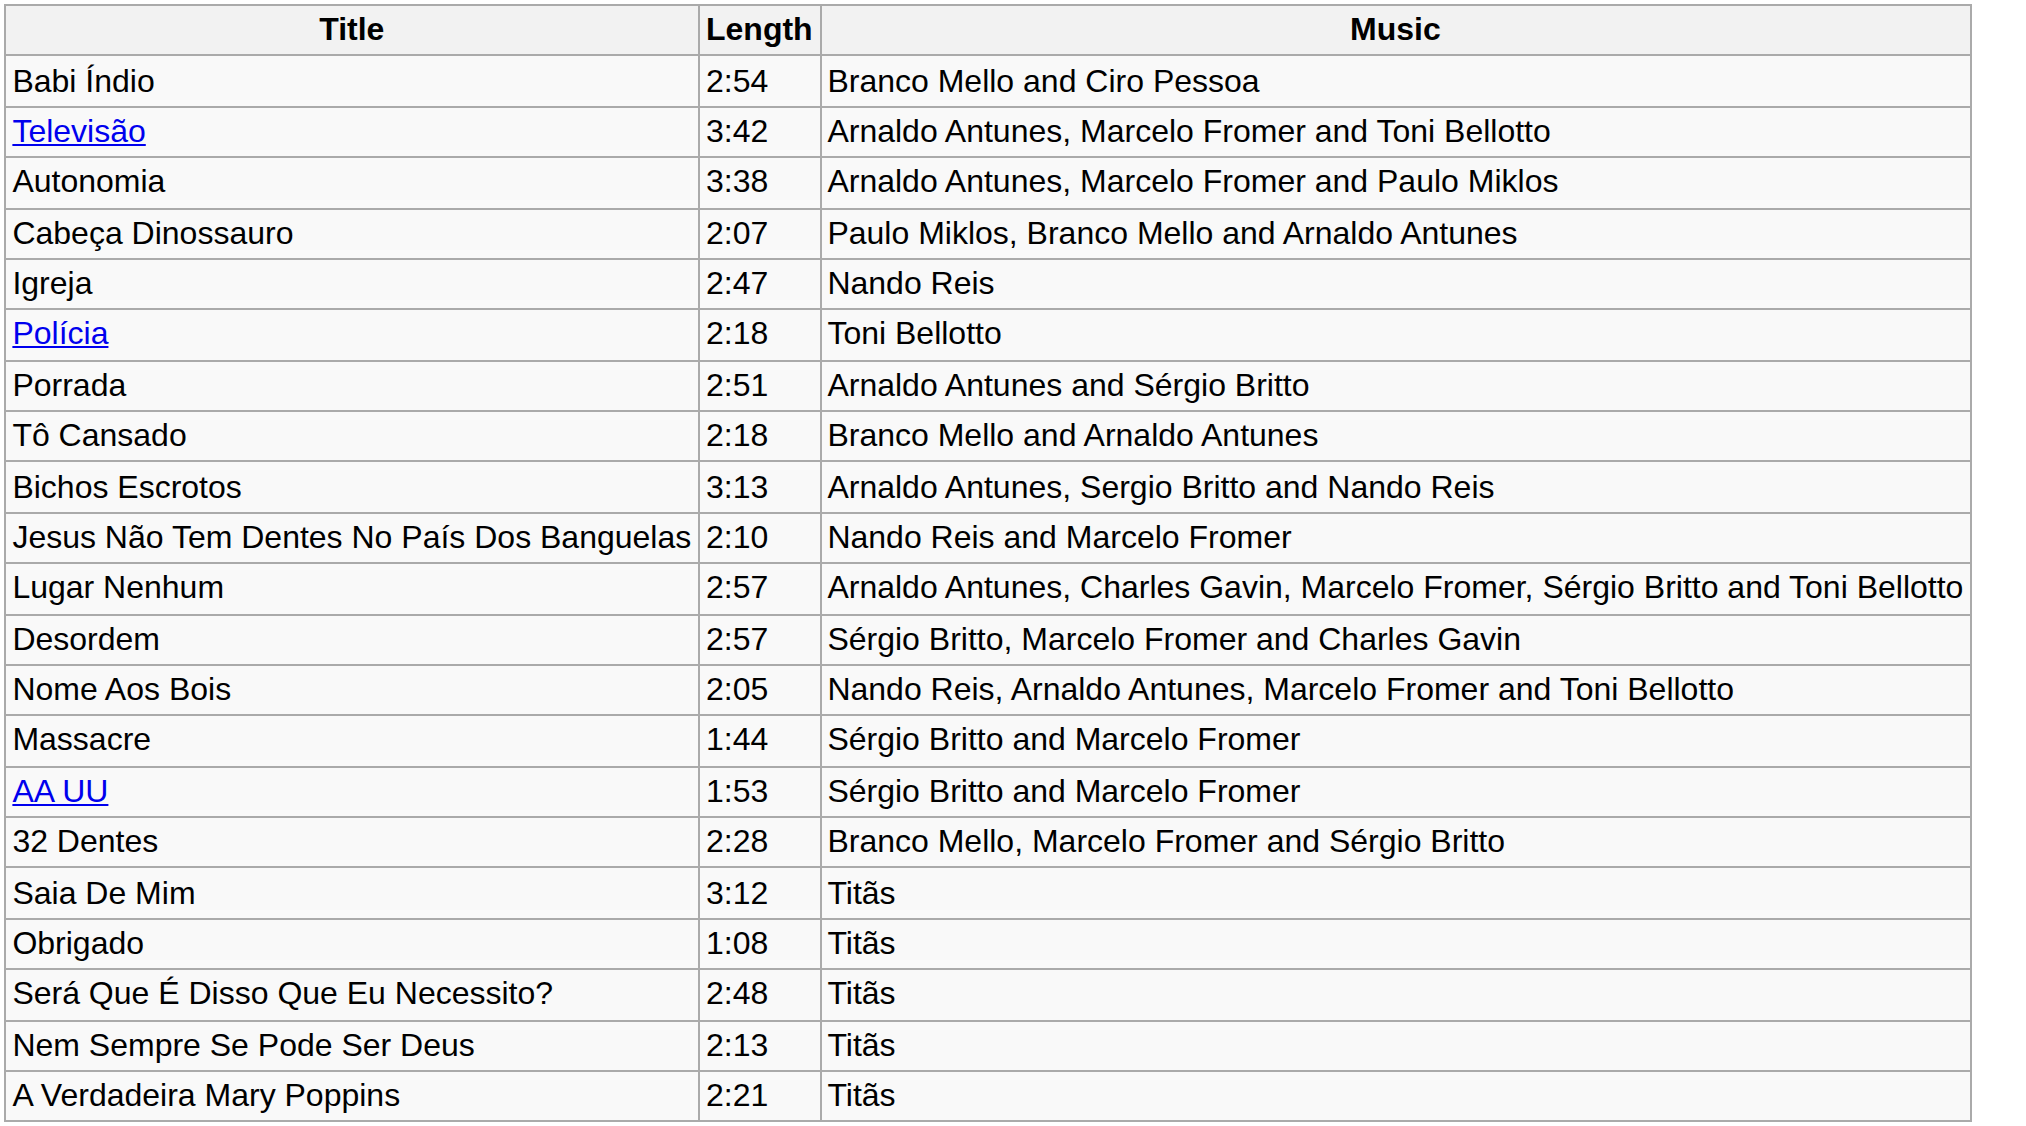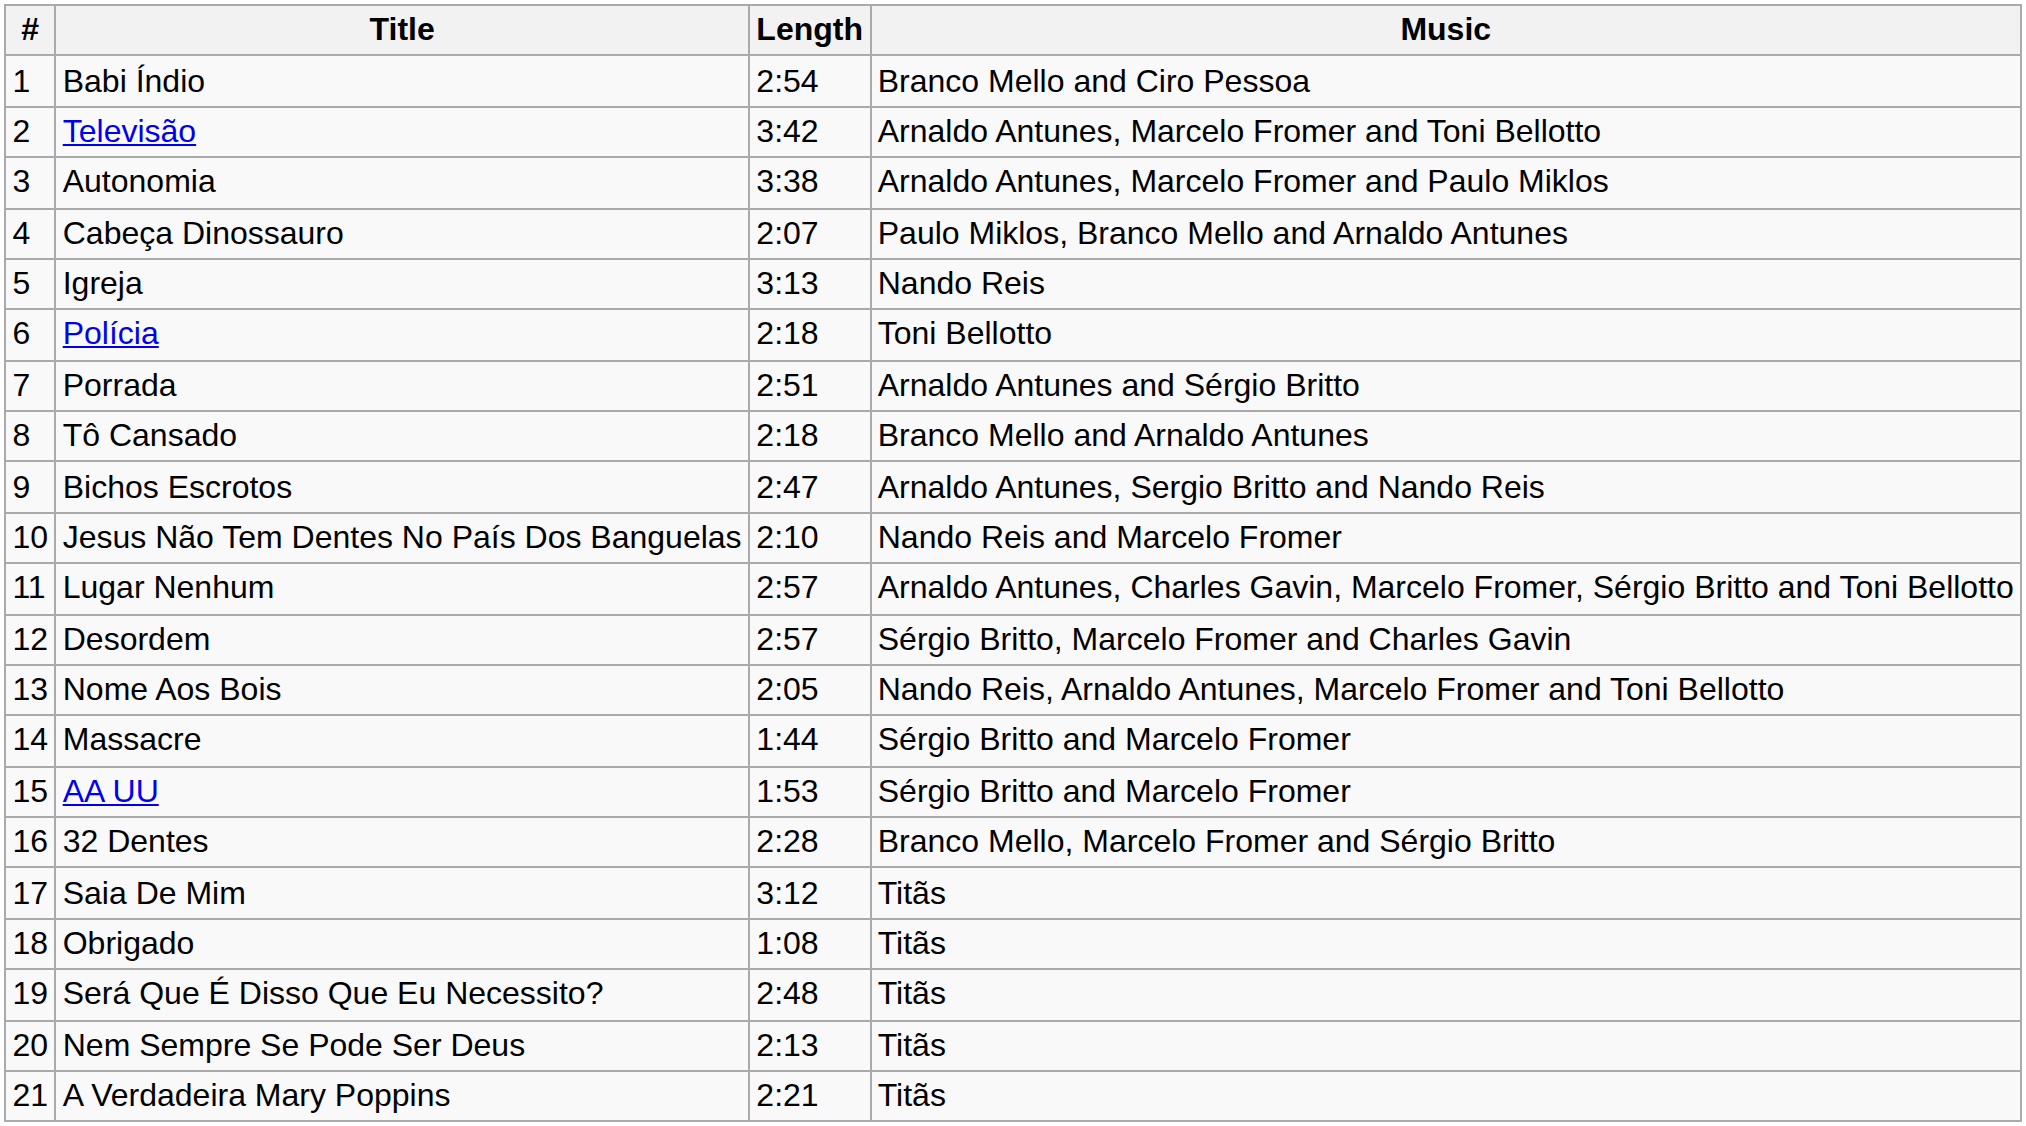+ column: # | 1 | 2 | 3 | 4 | 5 | 6 | 7 | 8 | 9 | 10 | 11 | 12 | 13 | 14 | 15 | 16 | 17 | 18 | 19 | 20 | 21
Igreja | Length: 2:47 -> 3:13
Bichos Escrotos | Length: 3:13 -> 2:47
